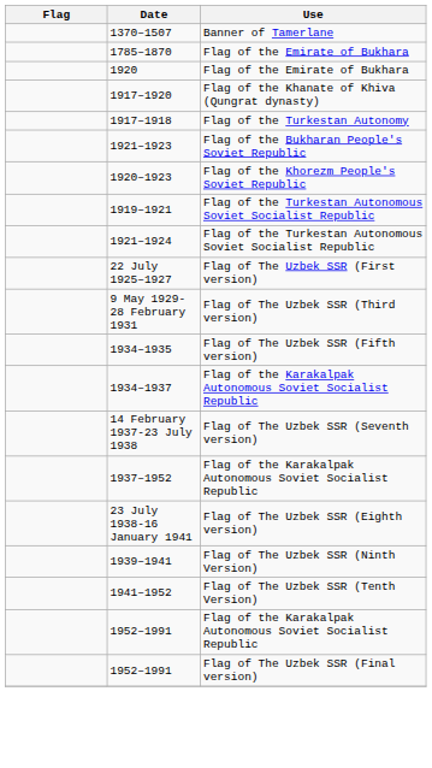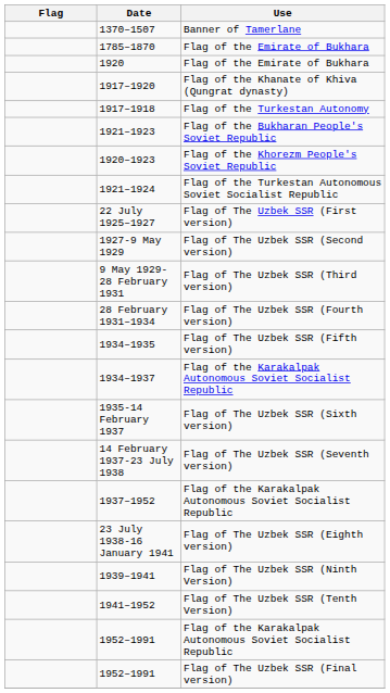- row: 1919–1921 | Flag of the Turkestan Autonomous Soviet Socialist Republic
+ row: 1927-9 May 1929 | Flag of The Uzbek SSR (Second version)
+ row: 28 February 1931–1934 | Flag of The Uzbek SSR (Fourth version)
+ row: 1935-14 February 1937 | Flag of The Uzbek SSR (Sixth version)
